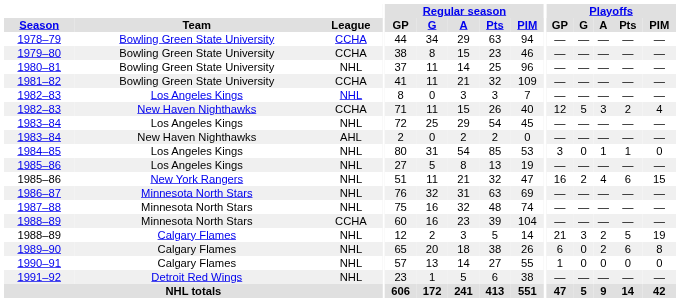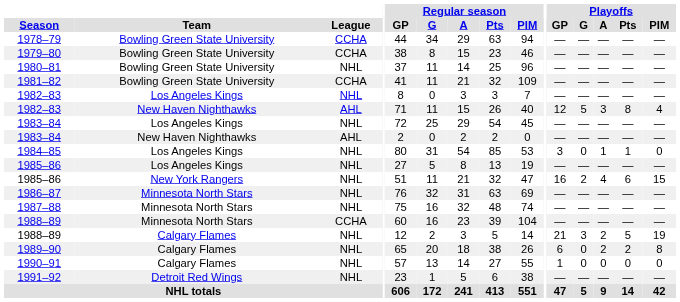1982–83 / New Haven Nighthawks | League: CCHA -> AHL
1982–83 / New Haven Nighthawks | Playoffs / Pts: 2 -> 8
1989–90 | Playoffs / Pts: 6 -> 2
